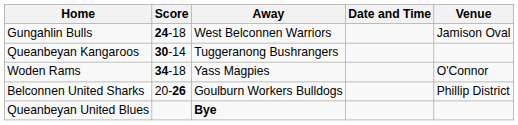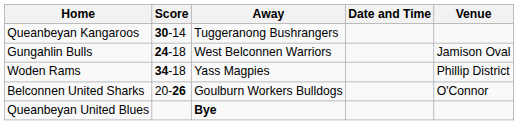rows swapped: Gungahlin Bulls <-> Queanbeyan Kangaroos
Woden Rams | Venue: O'Connor -> Phillip District
Belconnen United Sharks | Venue: Phillip District -> O'Connor
